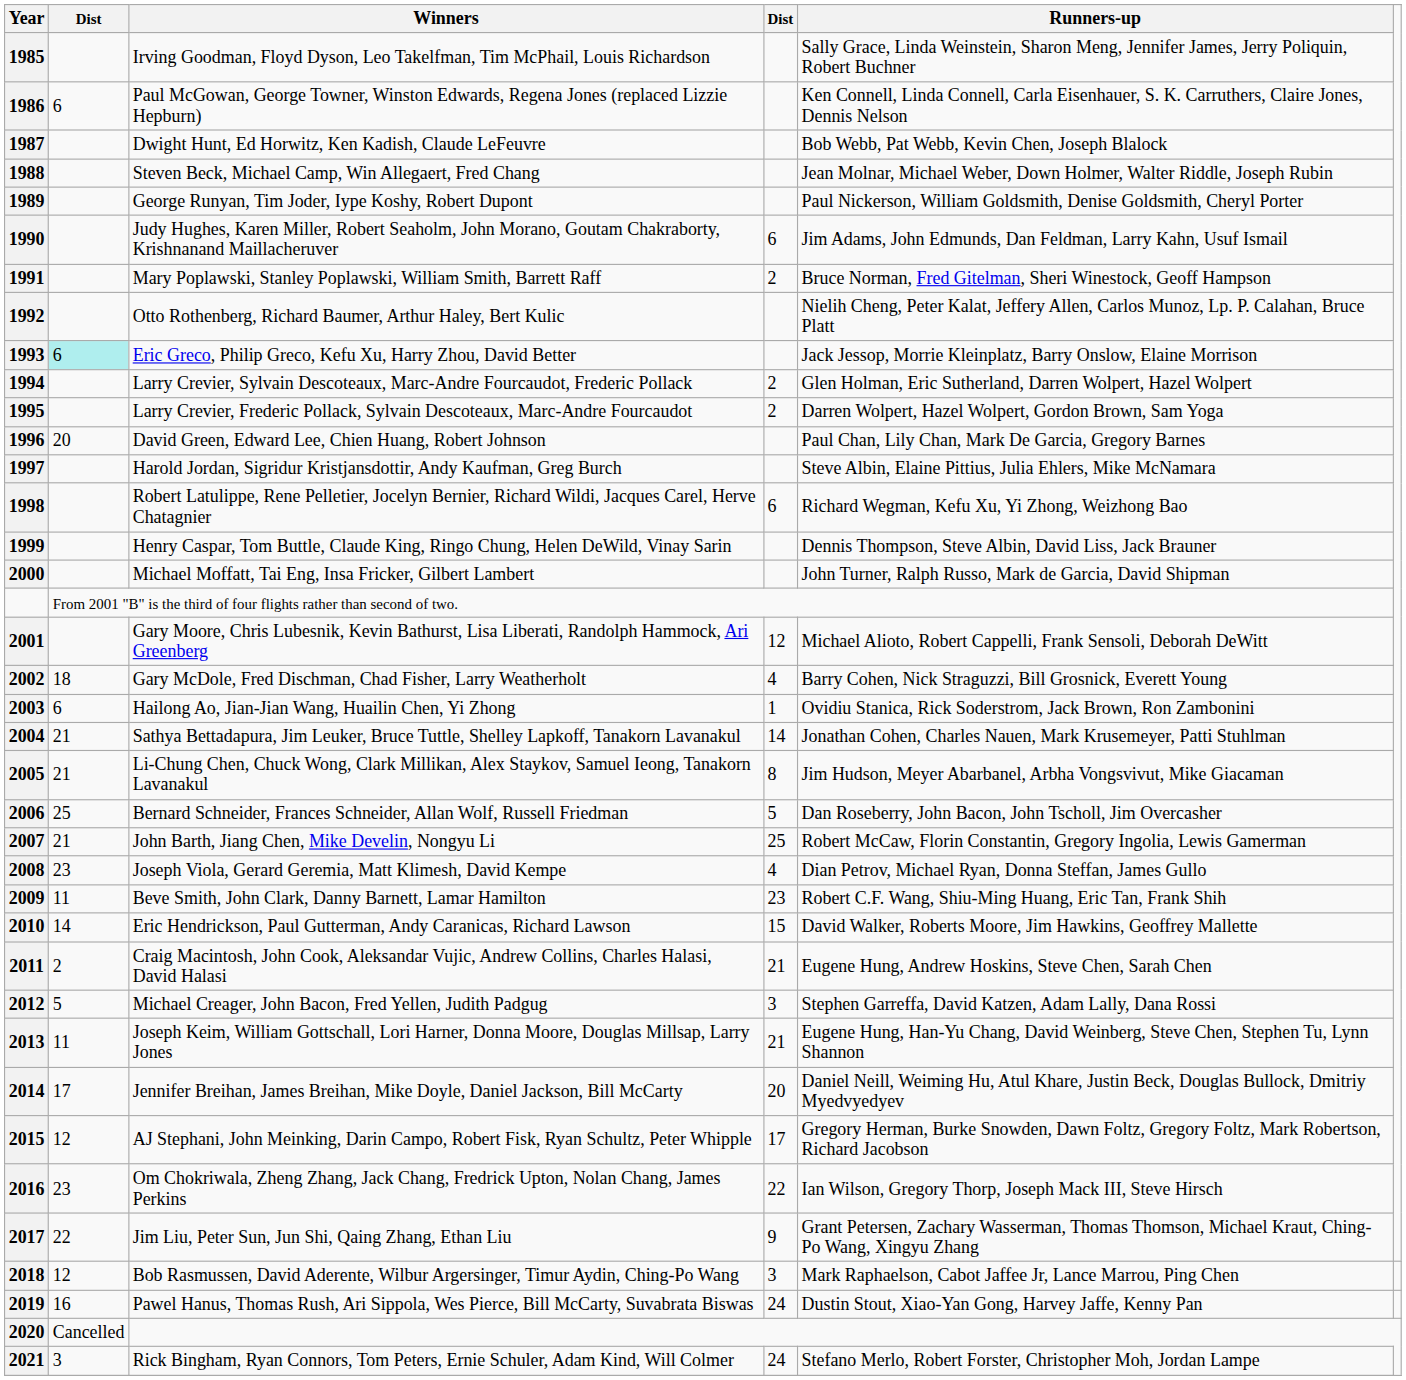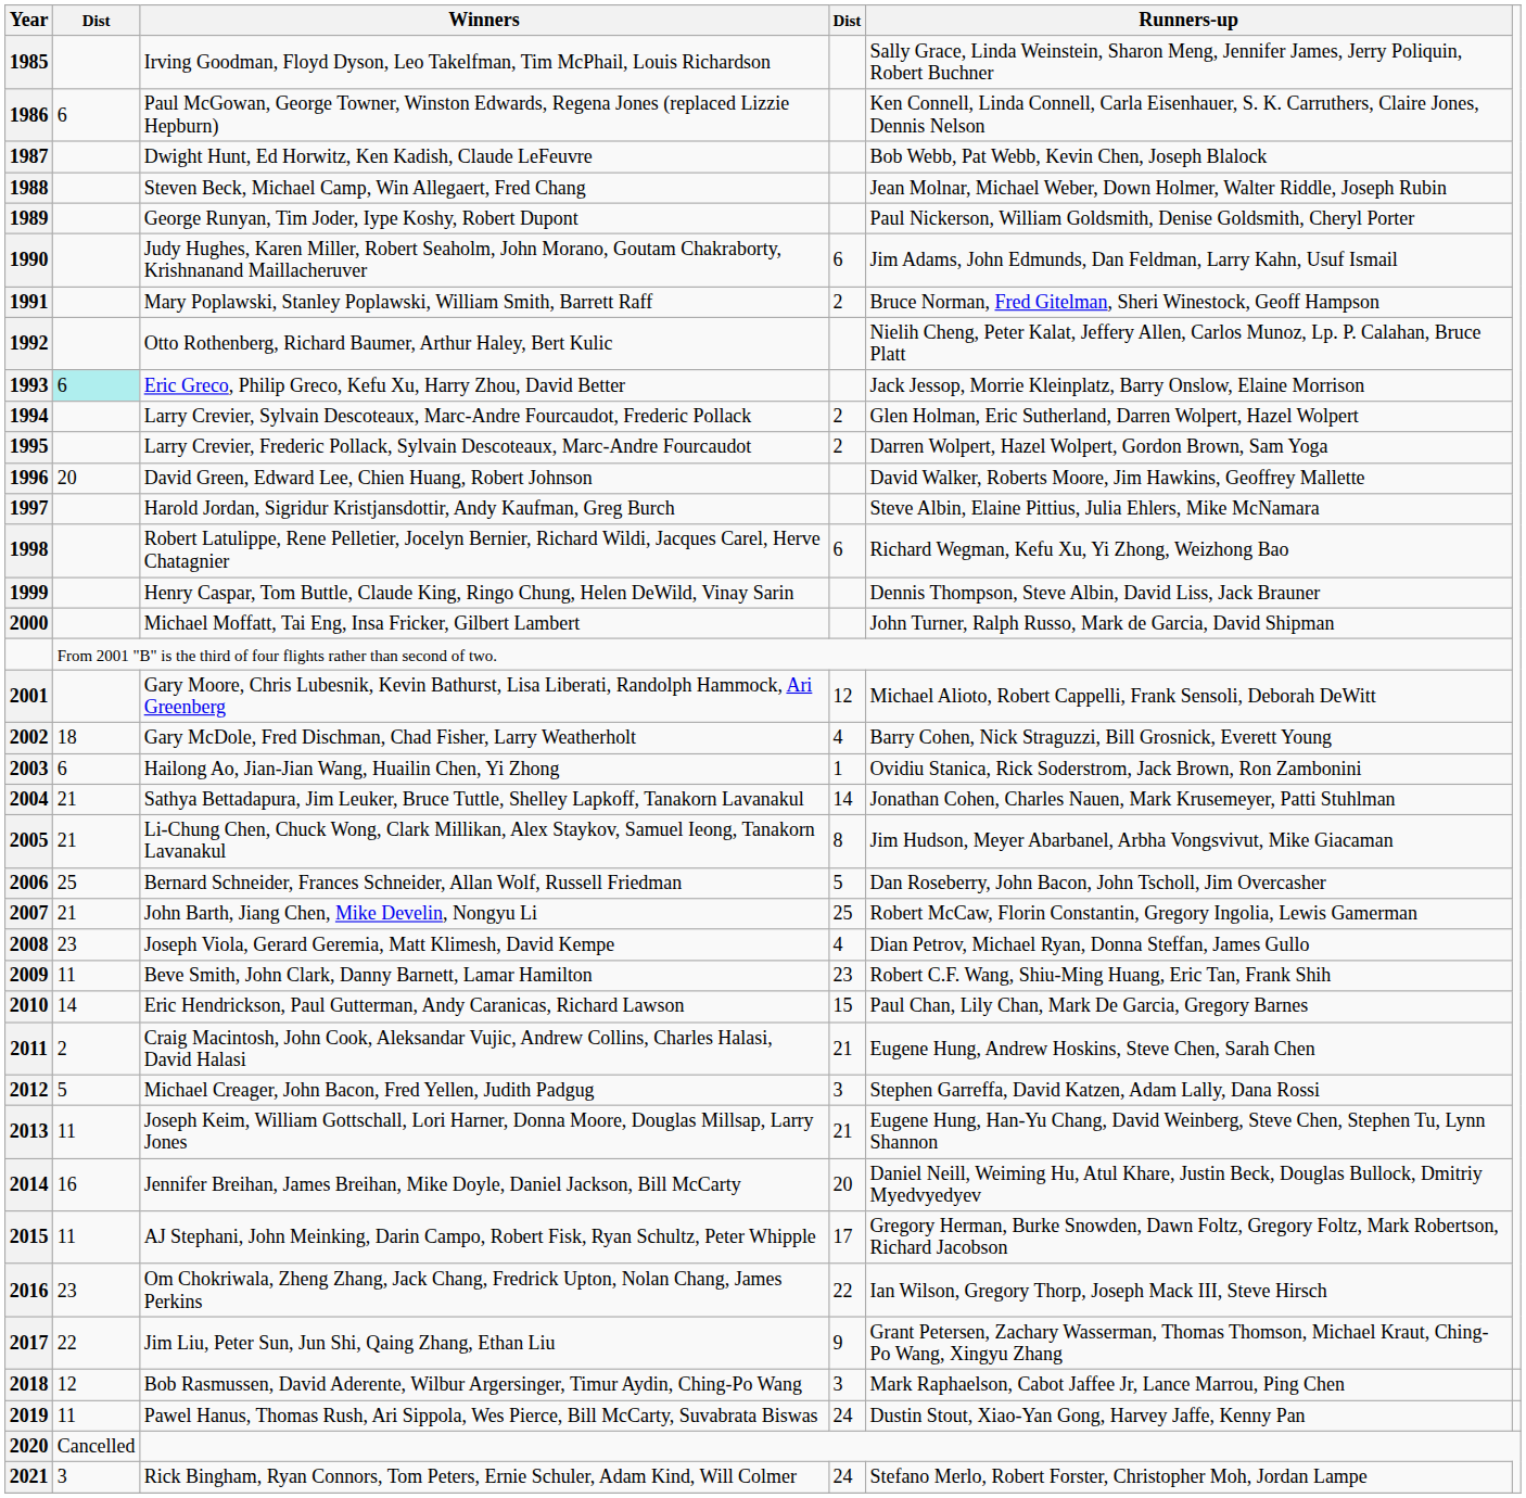1996 | Runners-up: Paul Chan, Lily Chan, Mark De Garcia, Gregory Barnes -> David Walker, Roberts Moore, Jim Hawkins, Geoffrey Mallette
2010 | Runners-up: David Walker, Roberts Moore, Jim Hawkins, Geoffrey Mallette -> Paul Chan, Lily Chan, Mark De Garcia, Gregory Barnes
2014 | column 2: 17 -> 16
2015 | column 2: 12 -> 11
2019 | column 2: 16 -> 11
